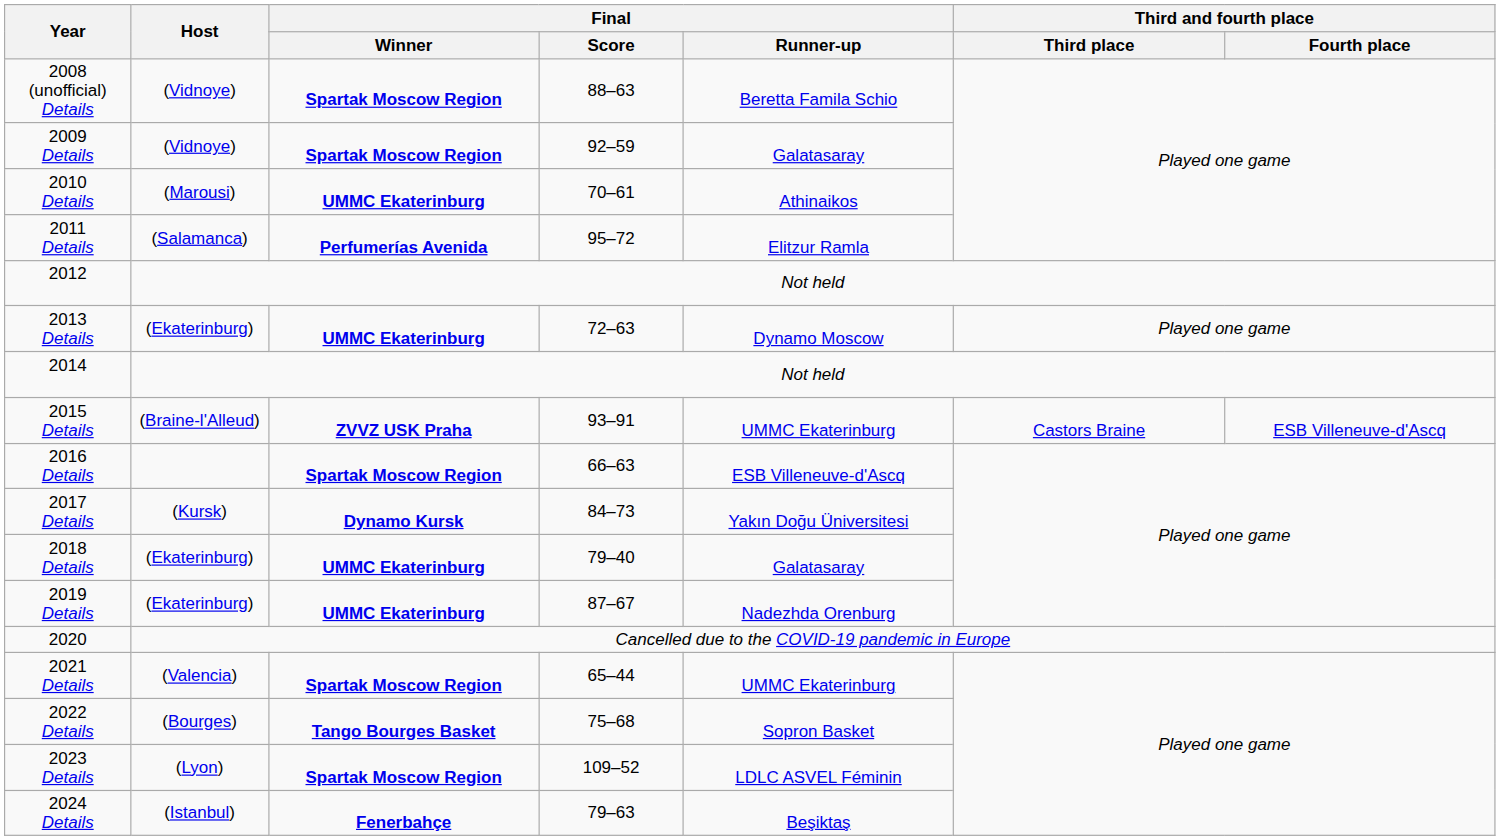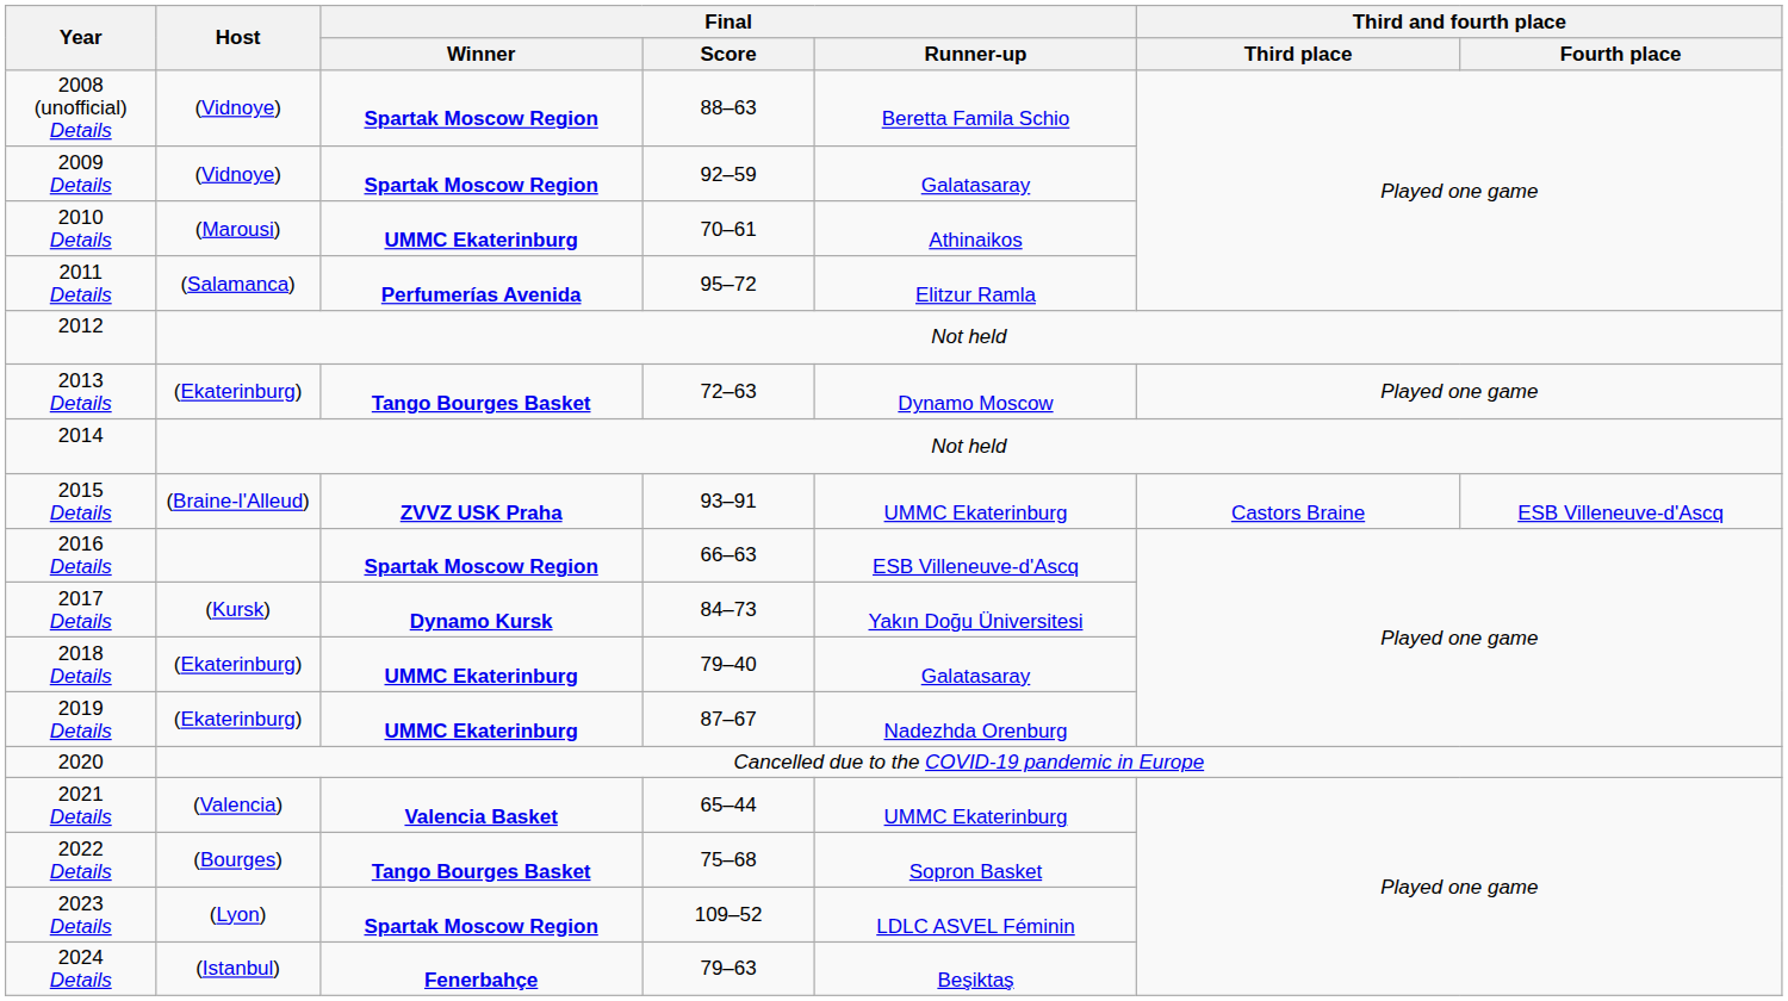2013 Details | Final / Winner: UMMC Ekaterinburg -> Tango Bourges Basket
2021 Details | Final / Winner: Spartak Moscow Region -> Valencia Basket
